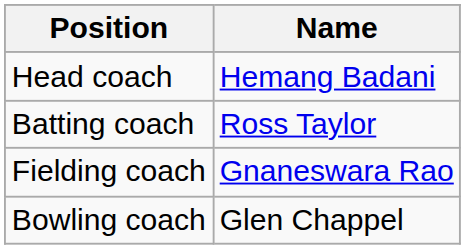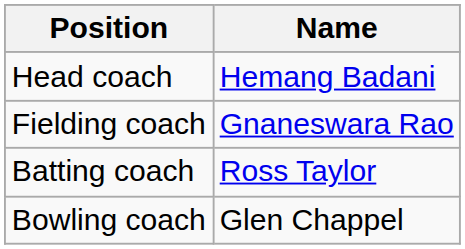rows swapped: Batting coach <-> Fielding coach
